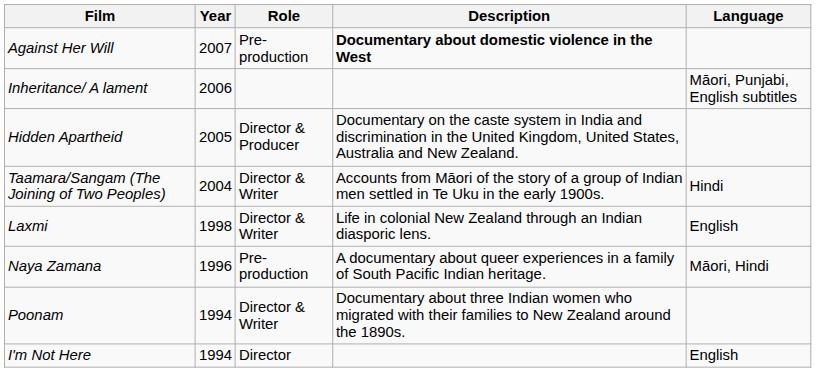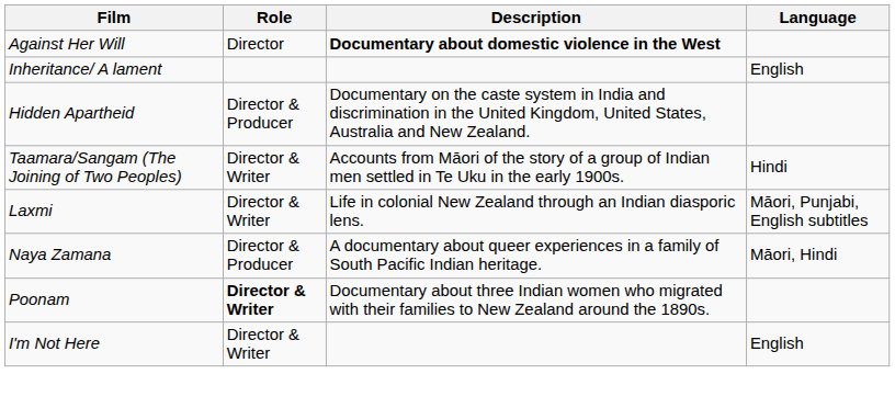- column: Year | 2007 | 2006 | 2005 | 2004 | 1998 | 1996 | 1994 | 1994
Against Her Will | Role: Pre-production -> Director
Inheritance/ A lament | Language: Māori, Punjabi, English subtitles -> English
Laxmi | Language: English -> Māori, Punjabi, English subtitles
Naya Zamana | Role: Pre-production -> Director & Producer
Poonam | Role: normal -> bold
I'm Not Here | Role: Director -> Director & Writer
